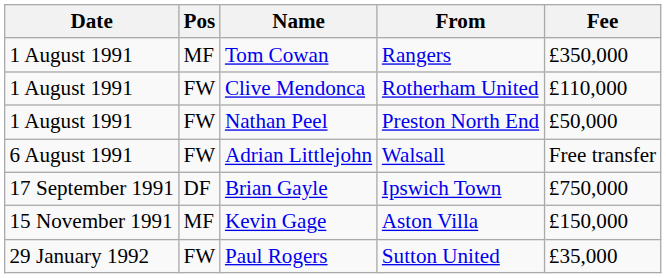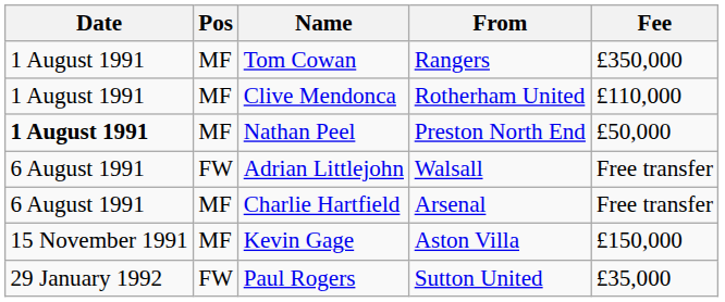Clive Mendonca | Pos: FW -> MF
Nathan Peel | Date: normal -> bold
Nathan Peel | Pos: FW -> MF
+ row: 6 August 1991 | MF | Charlie Hartfield | Arsenal | Free transfer
- row: 17 September 1991 | DF | Brian Gayle | Ipswich Town | £750,000
